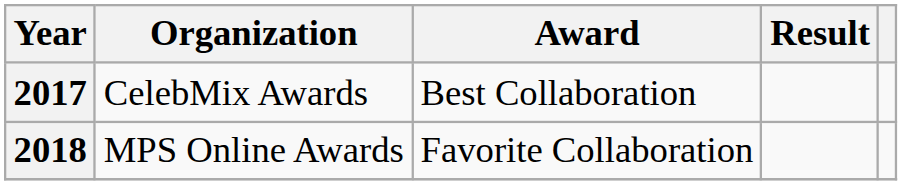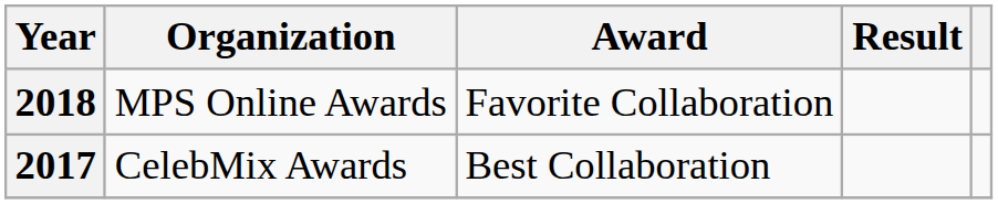rows swapped: 2017 <-> 2018
